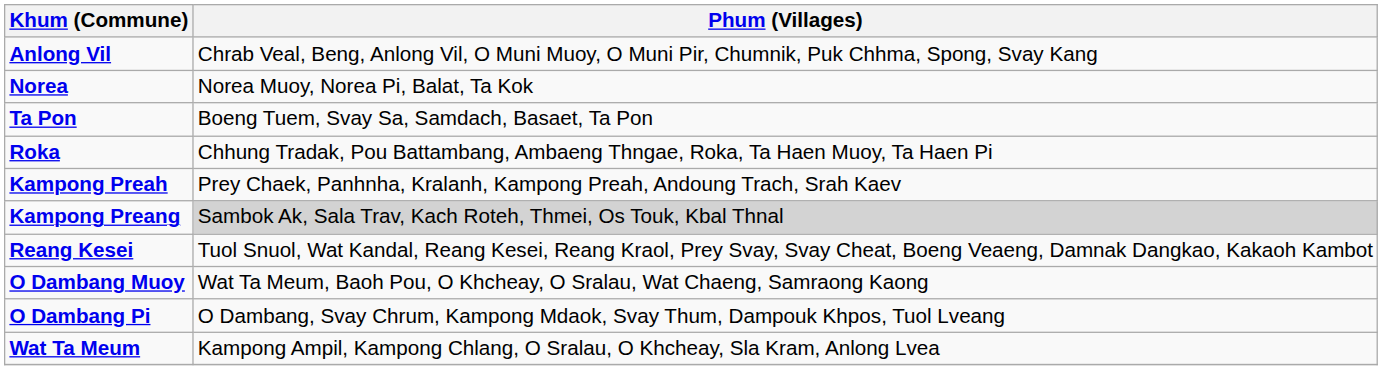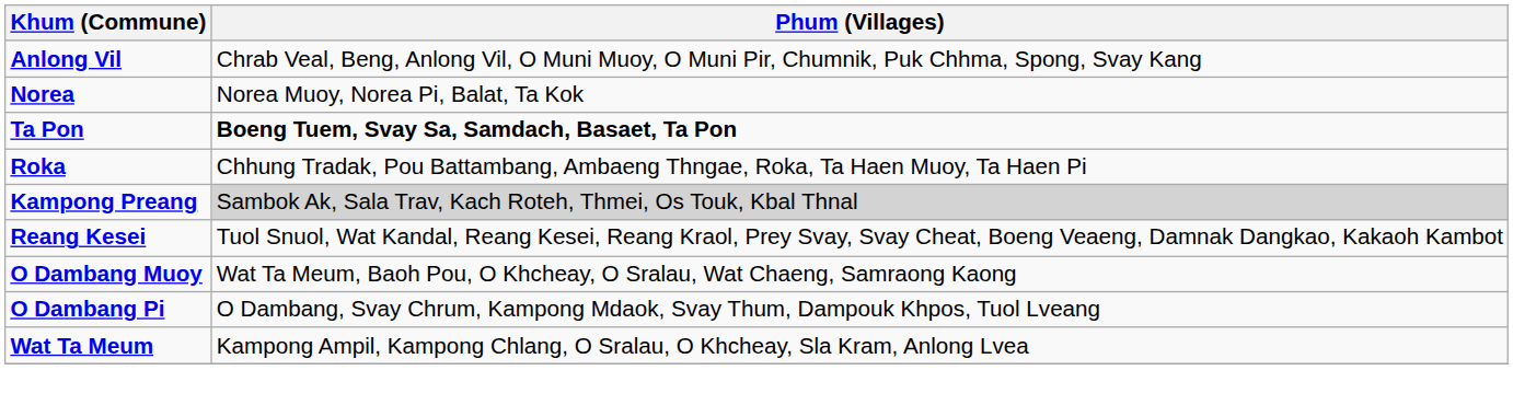Ta Pon | Phum (Villages): normal -> bold
- row: Kampong Preah | Prey Chaek, Panhnha, Kralanh, Kampong Preah, Andoung Trach, Srah Kaev
